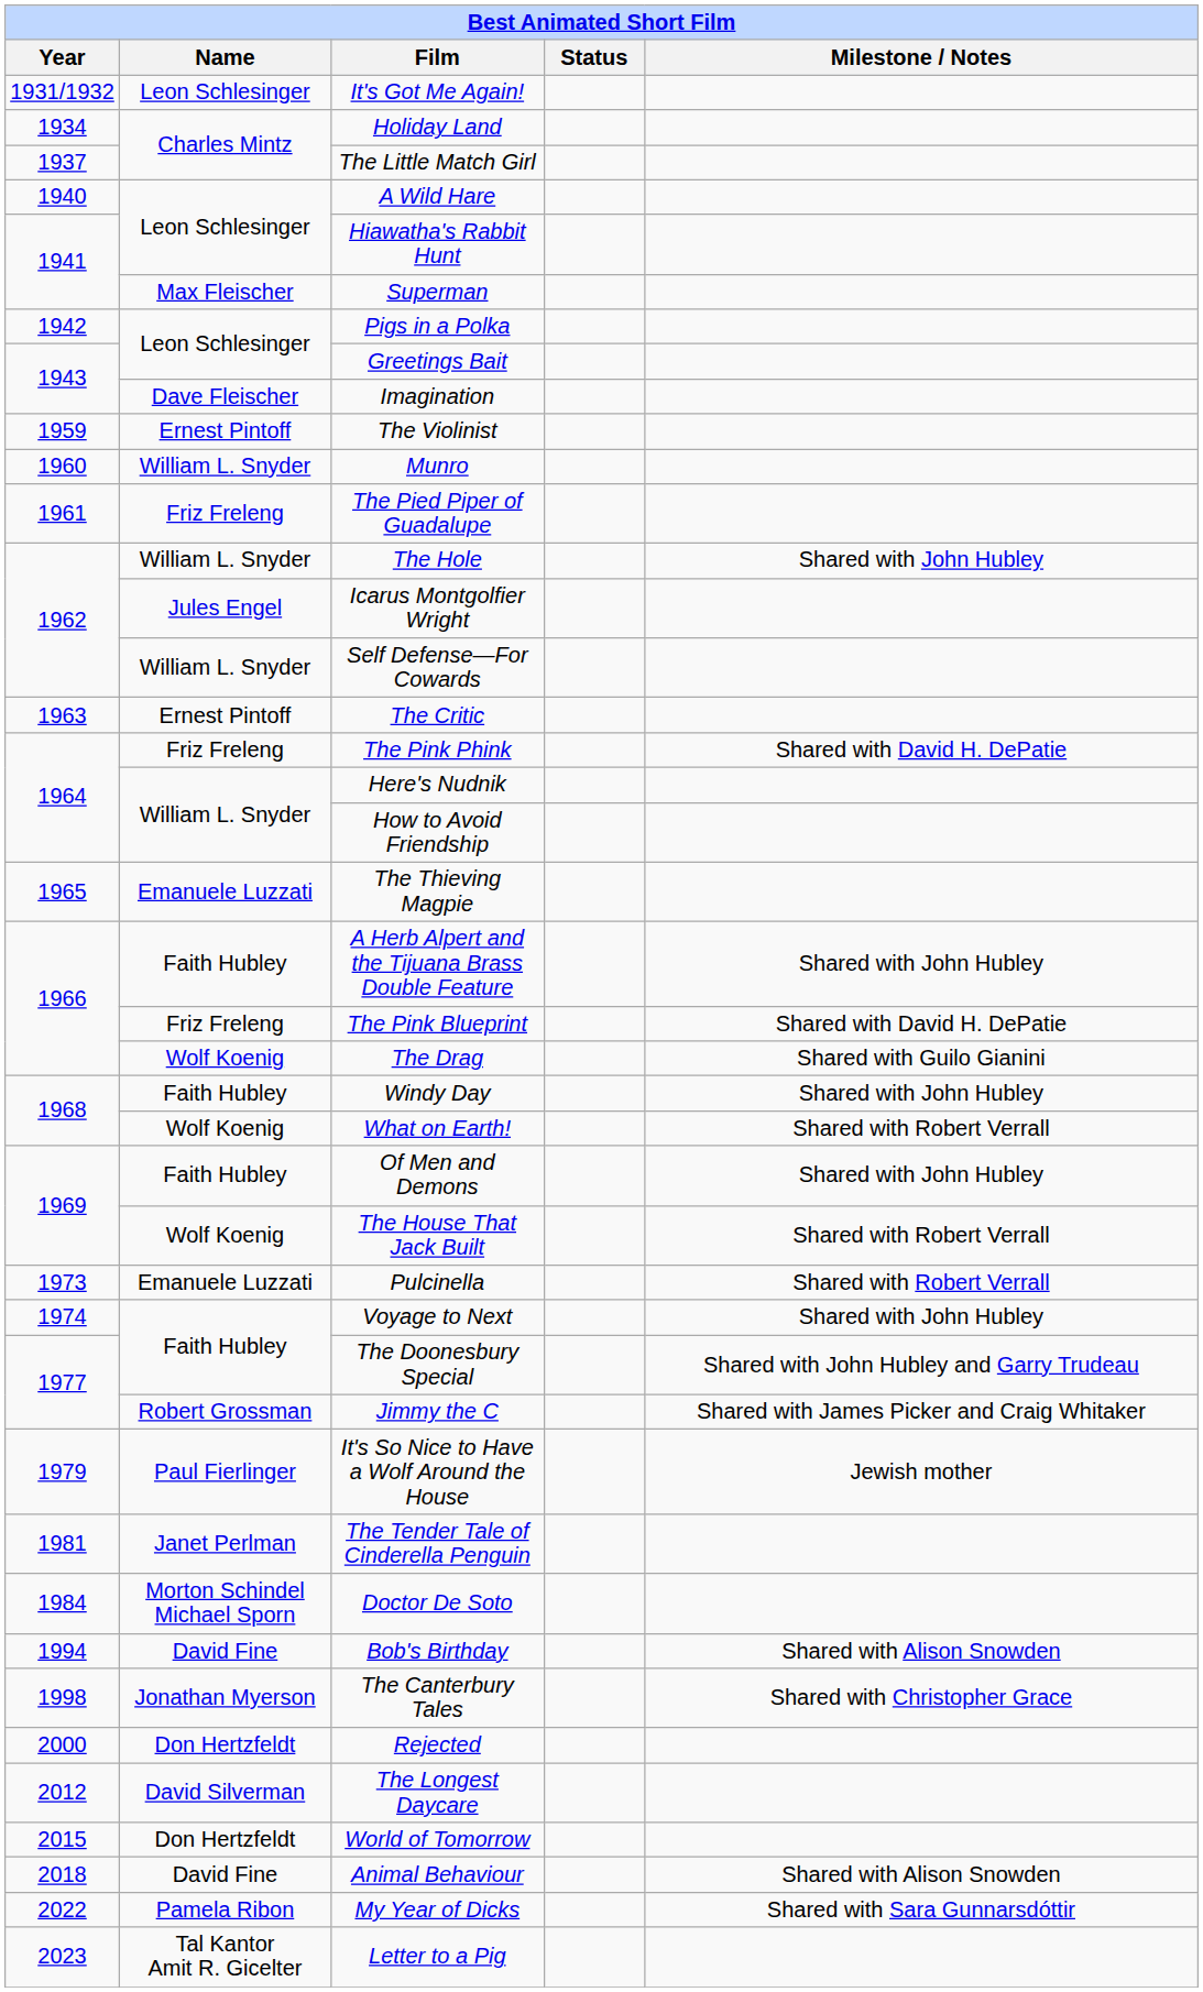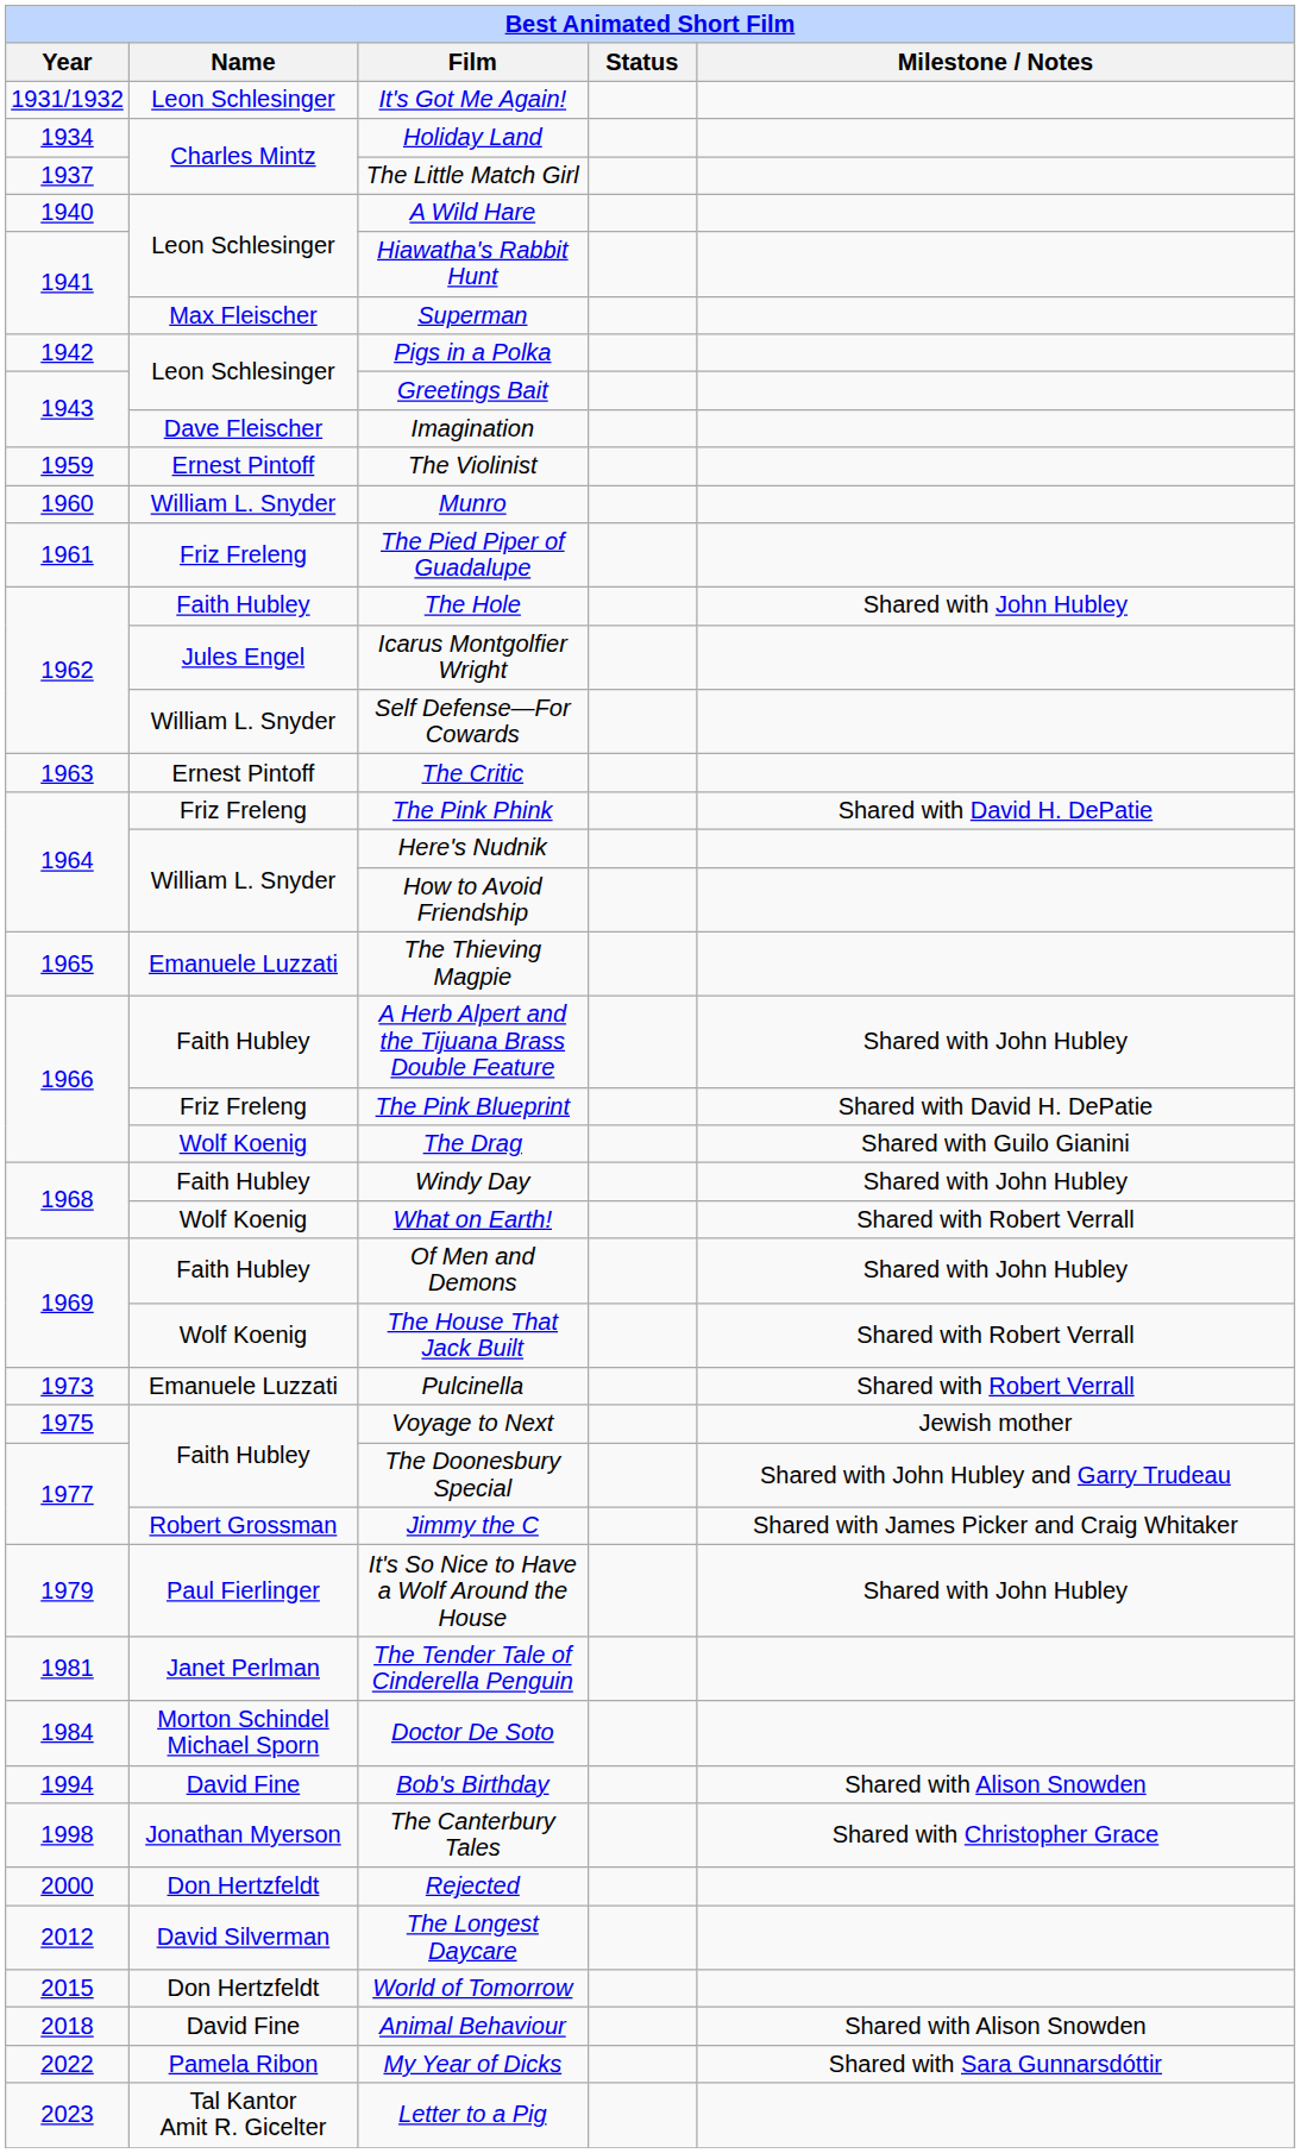The Hole | Name: William L. Snyder -> Faith Hubley
Voyage to Next | Year: 1974 -> 1975
Voyage to Next | Milestone / Notes: Shared with John Hubley -> Jewish mother
It's So Nice to Have a Wolf Around the House | Milestone / Notes: Jewish mother -> Shared with John Hubley
